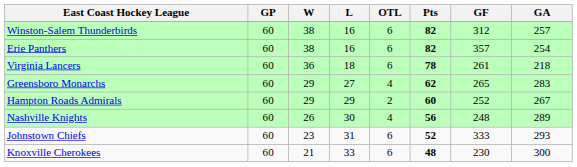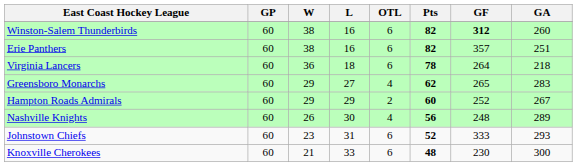Winston-Salem Thunderbirds | GF: normal -> bold
Winston-Salem Thunderbirds | GA: 257 -> 260
Erie Panthers | GA: 254 -> 251
Virginia Lancers | GF: 261 -> 264
